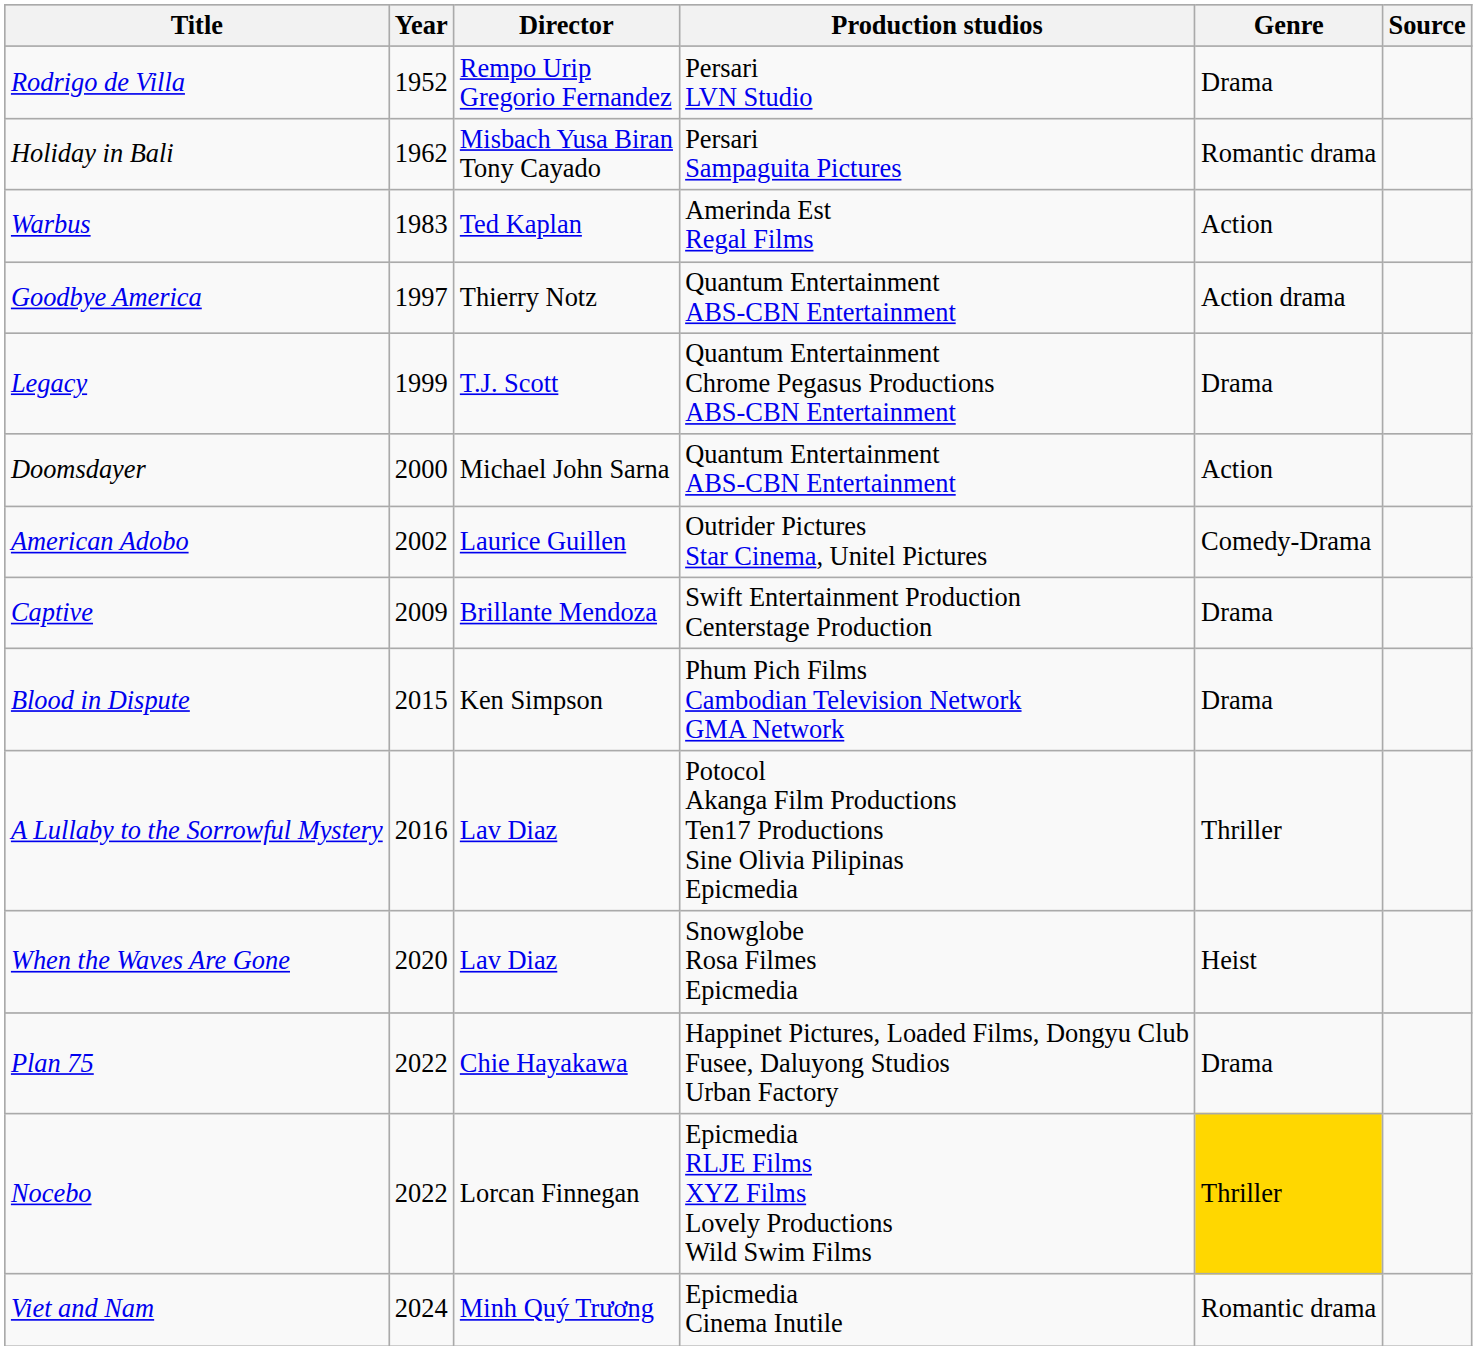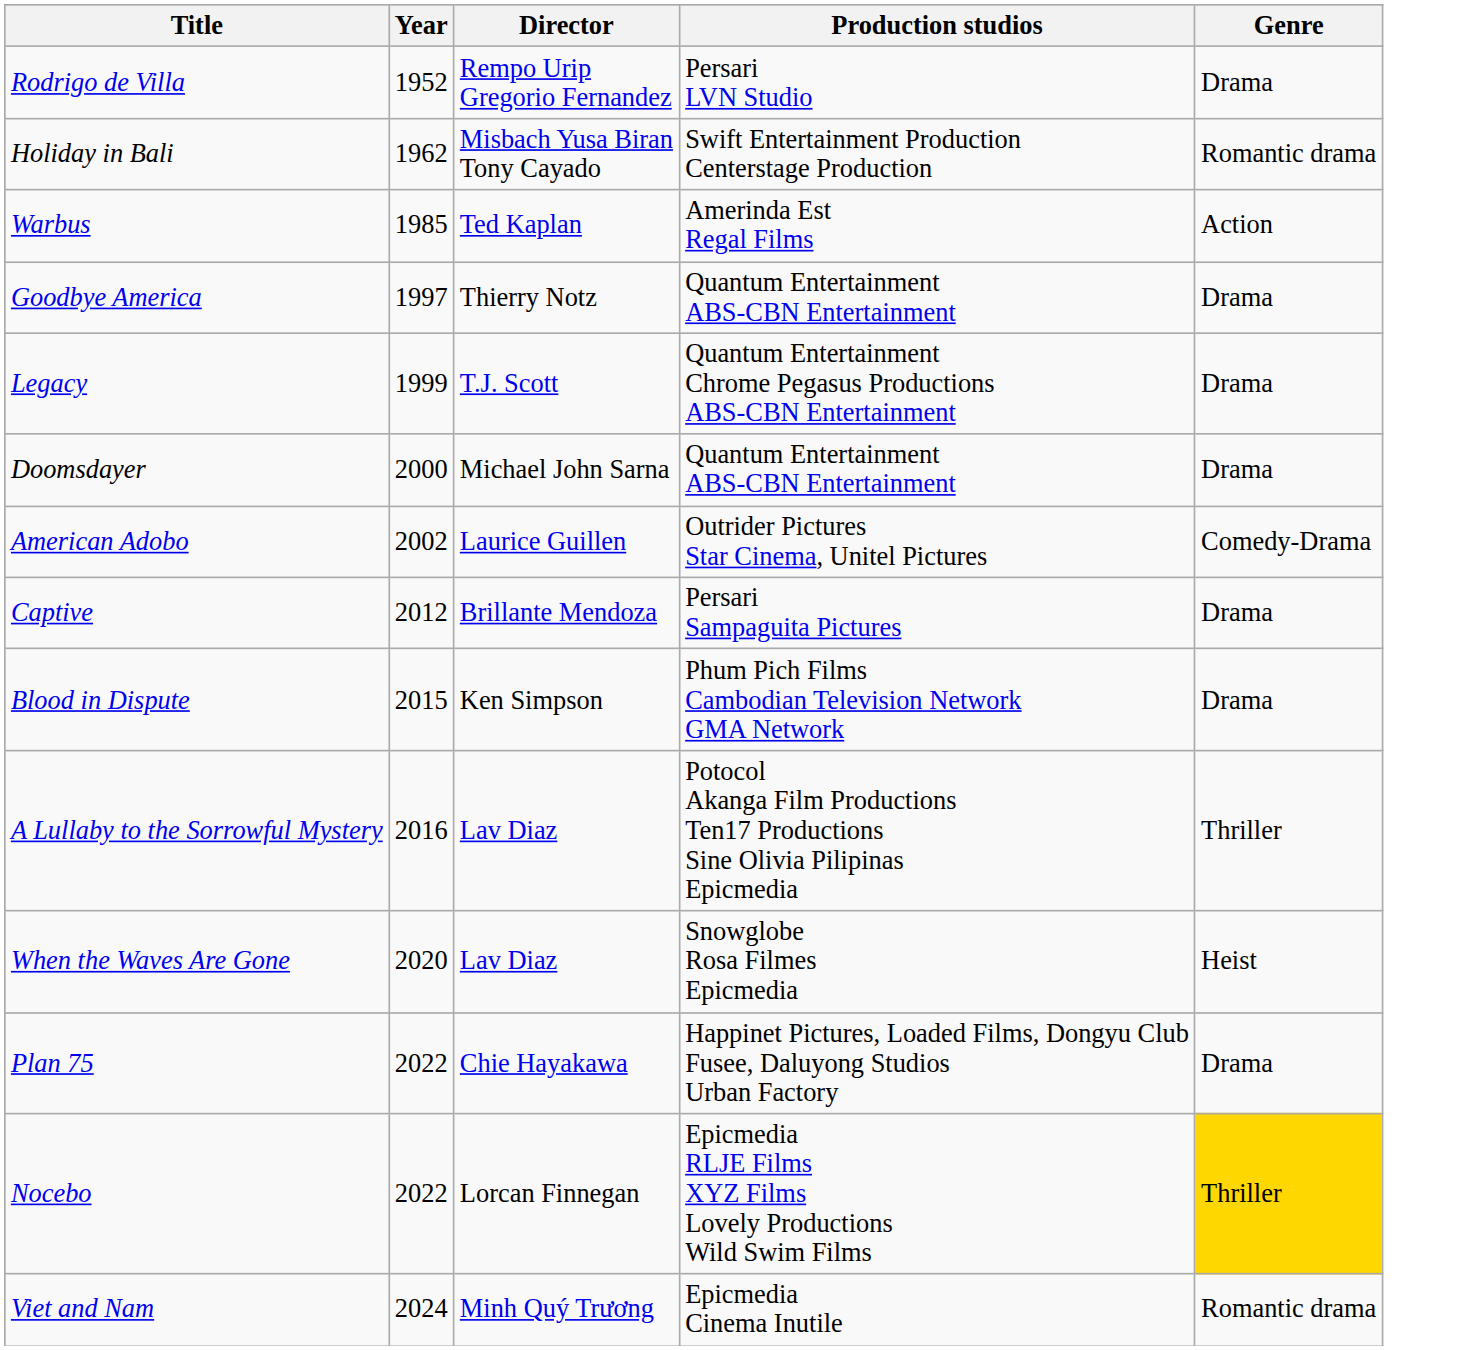- column: Source
Holiday in Bali | Production studios: Persari Sampaguita Pictures -> Swift Entertainment Production Centerstage Production
Warbus | Year: 1983 -> 1985
Goodbye America | Genre: Action drama -> Drama
Doomsdayer | Genre: Action -> Drama
Captive | Year: 2009 -> 2012
Captive | Production studios: Swift Entertainment Production Centerstage Production -> Persari Sampaguita Pictures
